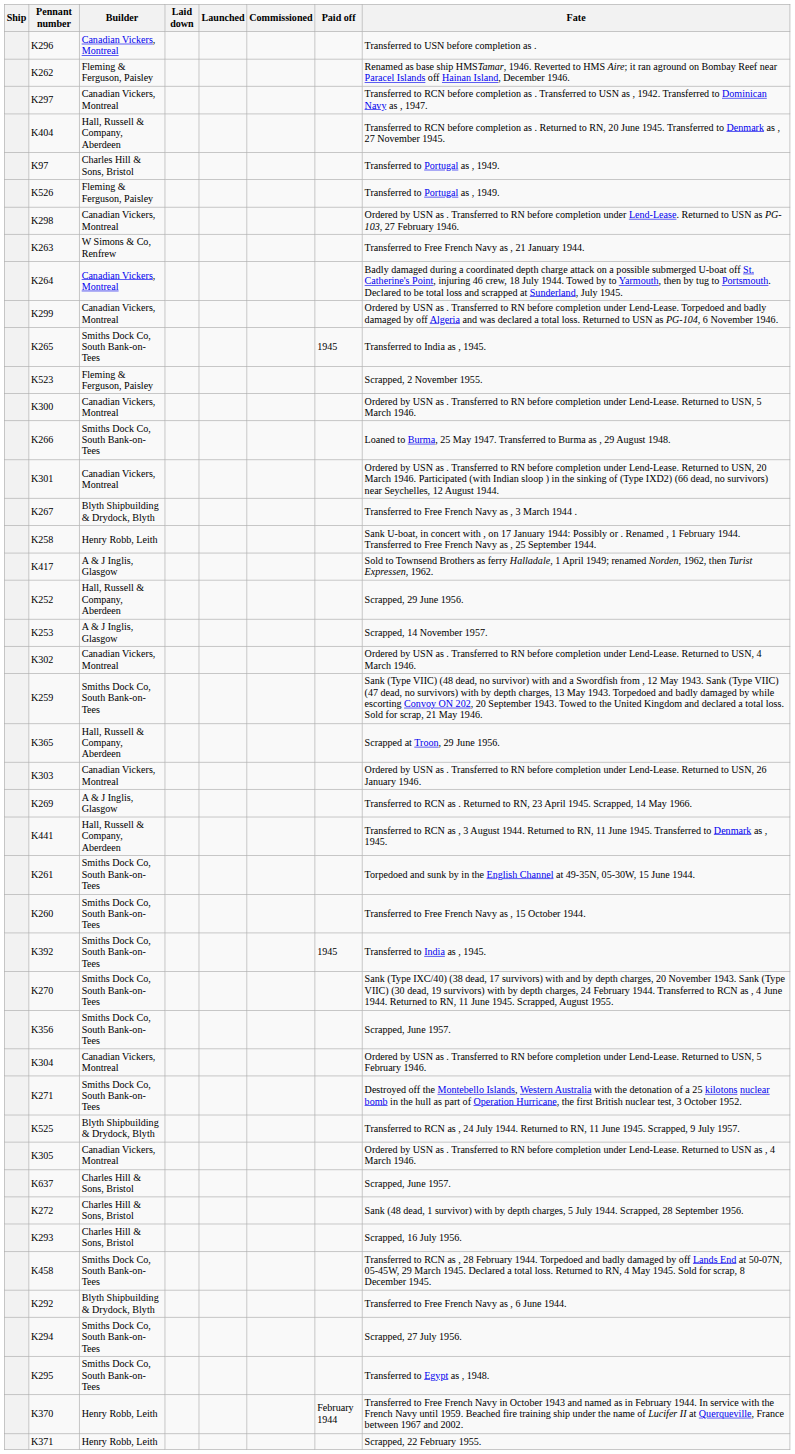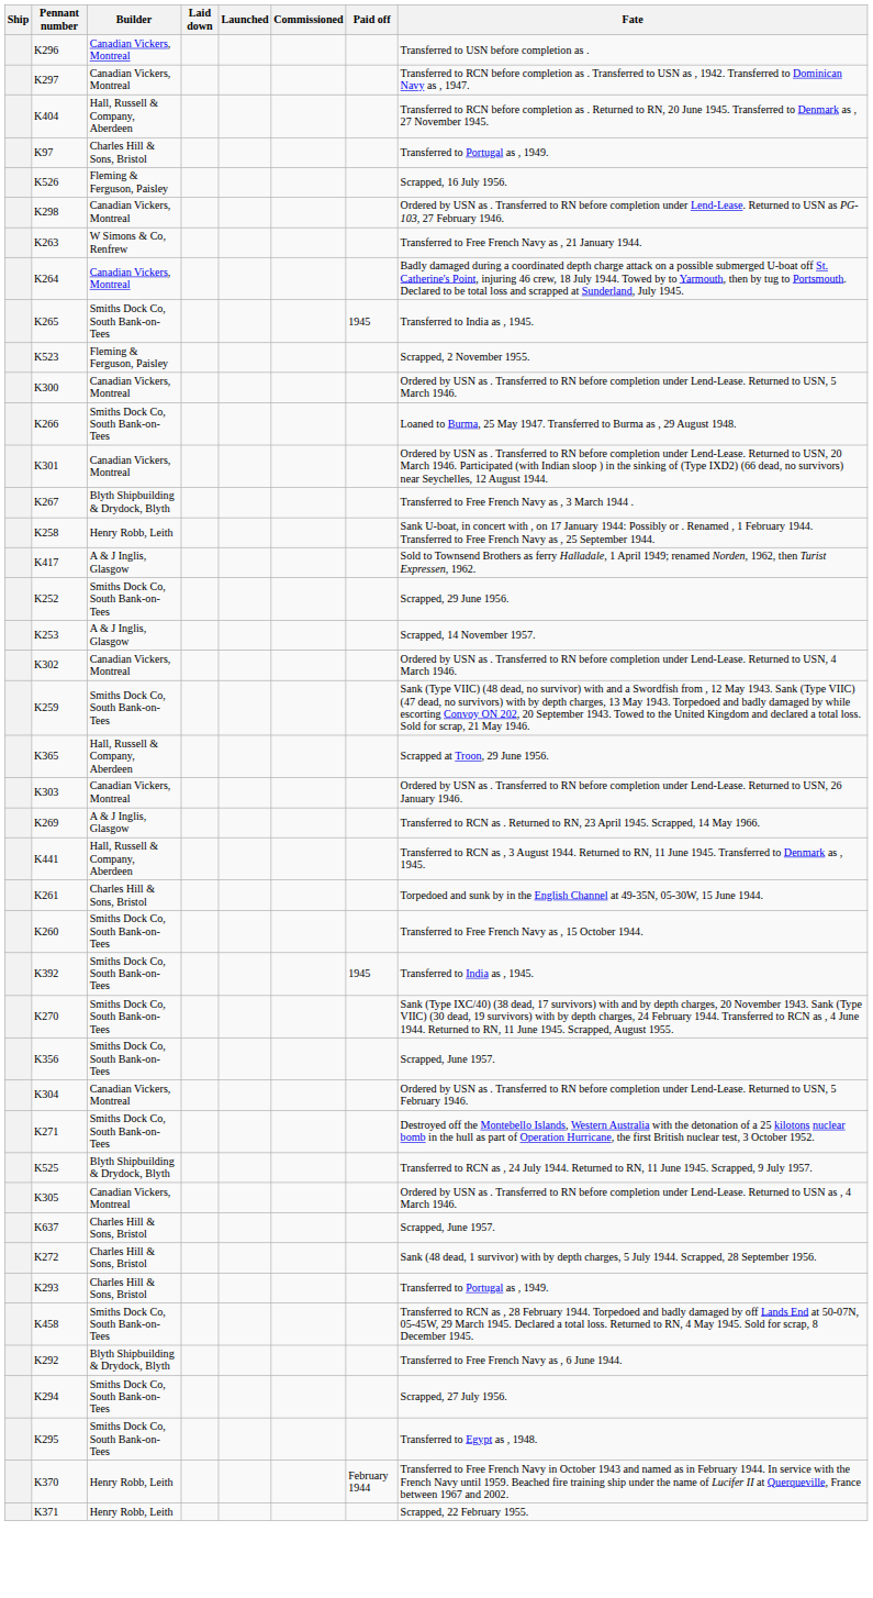- row: K262 | Fleming & Ferguson, Paisley | Renamed as base ship HMSTamar, 1946. Reverted to HMS Aire; it ran aground on Bombay Reef near Paracel Islands off Hainan Island, December 1946.
K526 | Fate: Transferred to Portugal as , 1949. -> Scrapped, 16 July 1956.
- row: K299 | Canadian Vickers, Montreal | Ordered by USN as . Transferred to RN before completion under Lend-Lease. Torpedoed and badly damaged by off Algeria and was declared a total loss. Returned to USN as PG-104, 6 November 1946.
K252 | Builder: Hall, Russell & Company, Aberdeen -> Smiths Dock Co, South Bank-on-Tees
K261 | Builder: Smiths Dock Co, South Bank-on-Tees -> Charles Hill & Sons, Bristol
K293 | Fate: Scrapped, 16 July 1956. -> Transferred to Portugal as , 1949.
